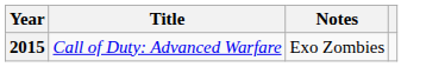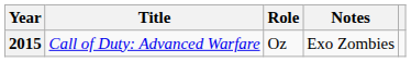+ column: Role | Oz
